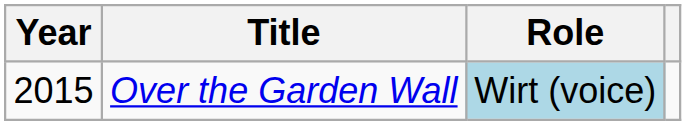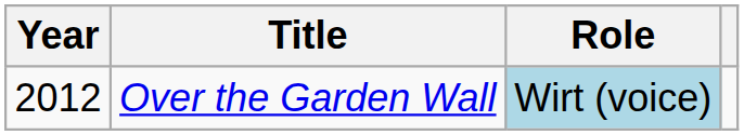Over the Garden Wall | Year: 2015 -> 2012
